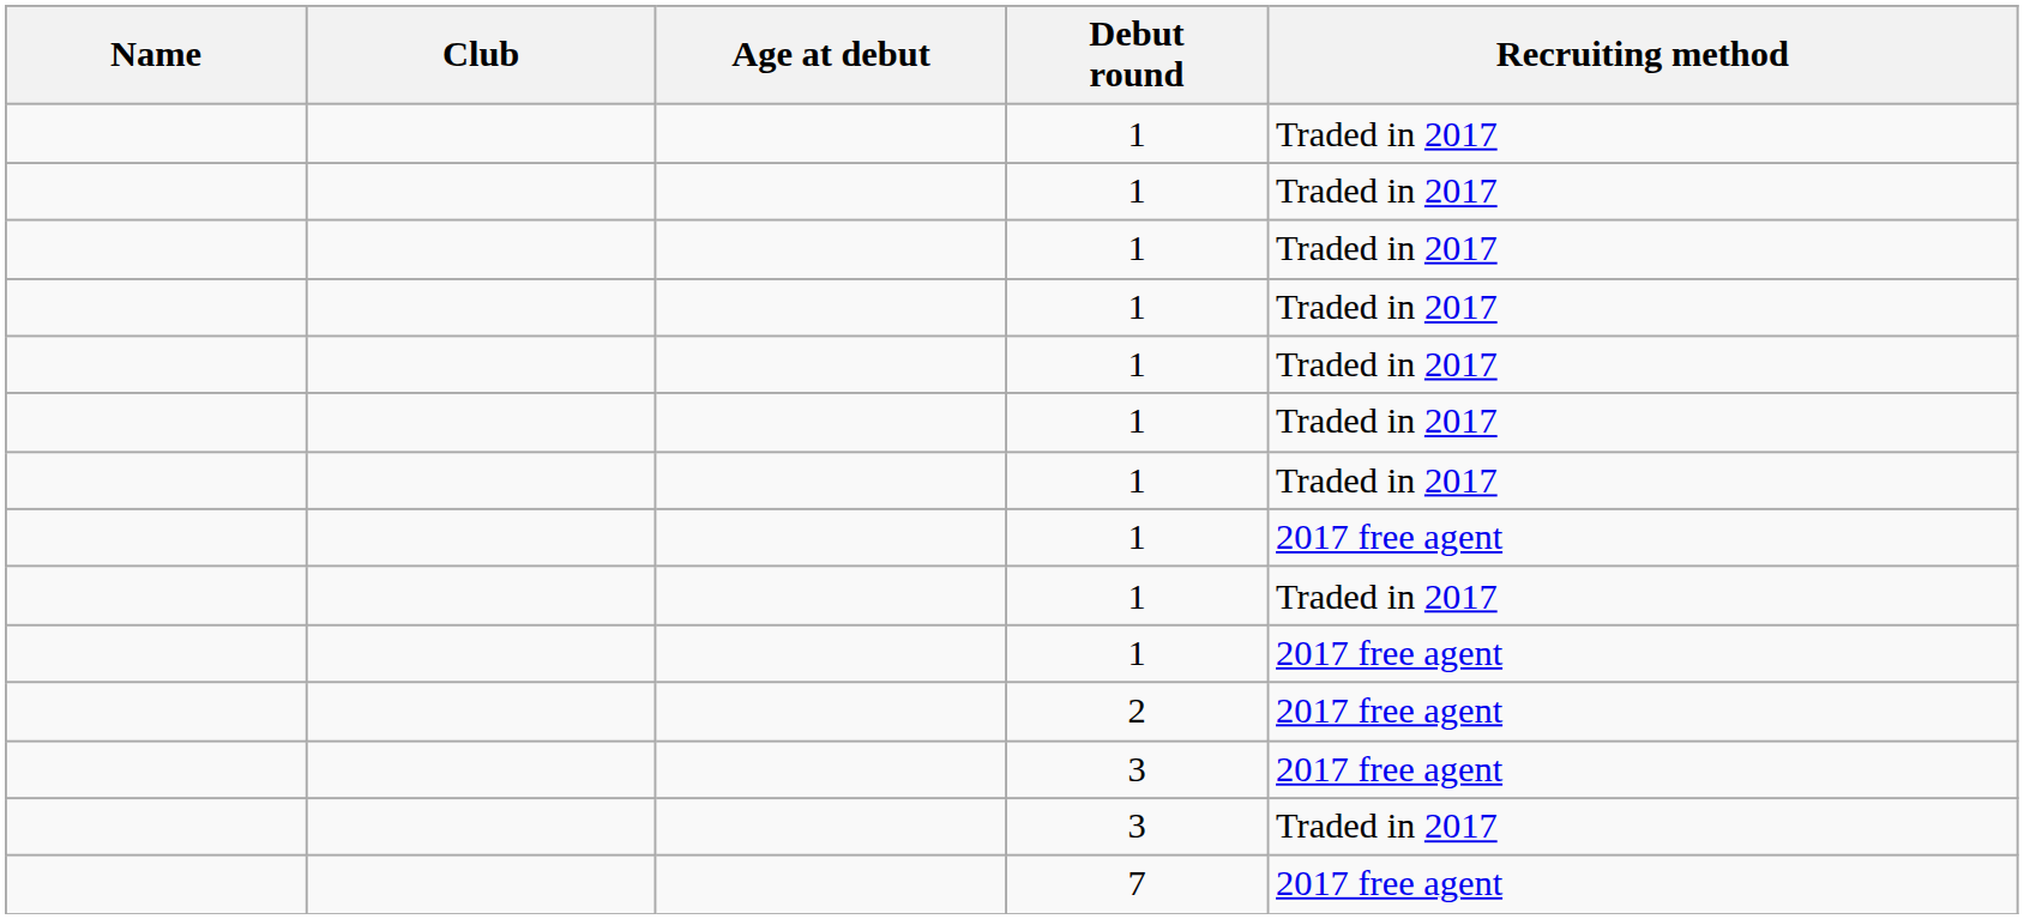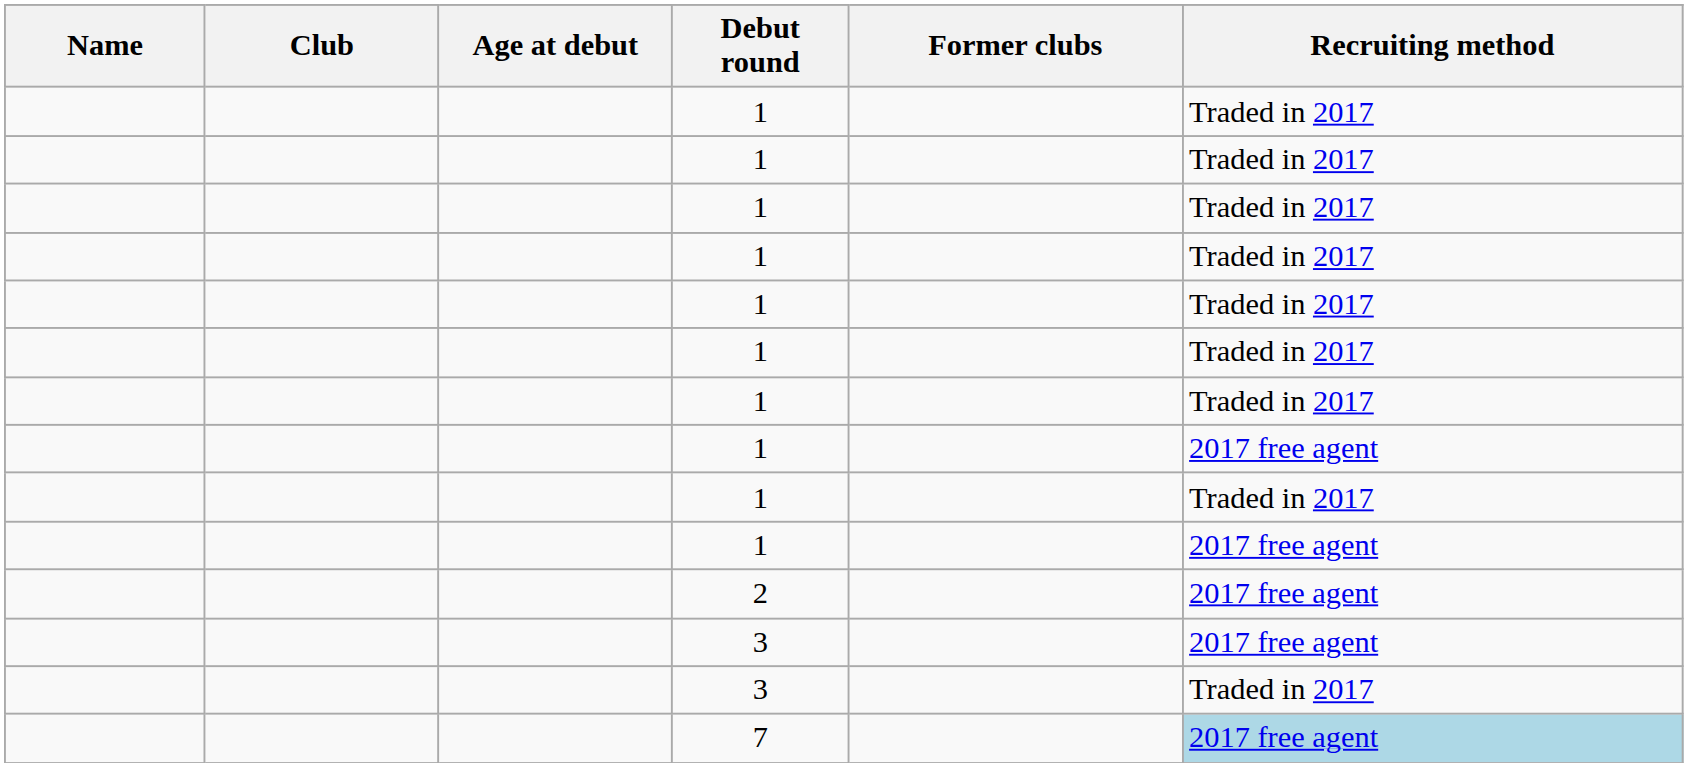+ column: Former clubs
7 | Recruiting method: no background -> lightblue background
